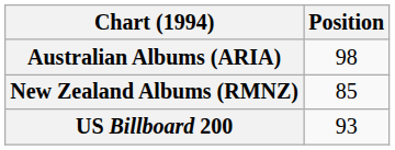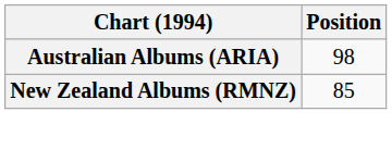- row: US Billboard 200 | 93
